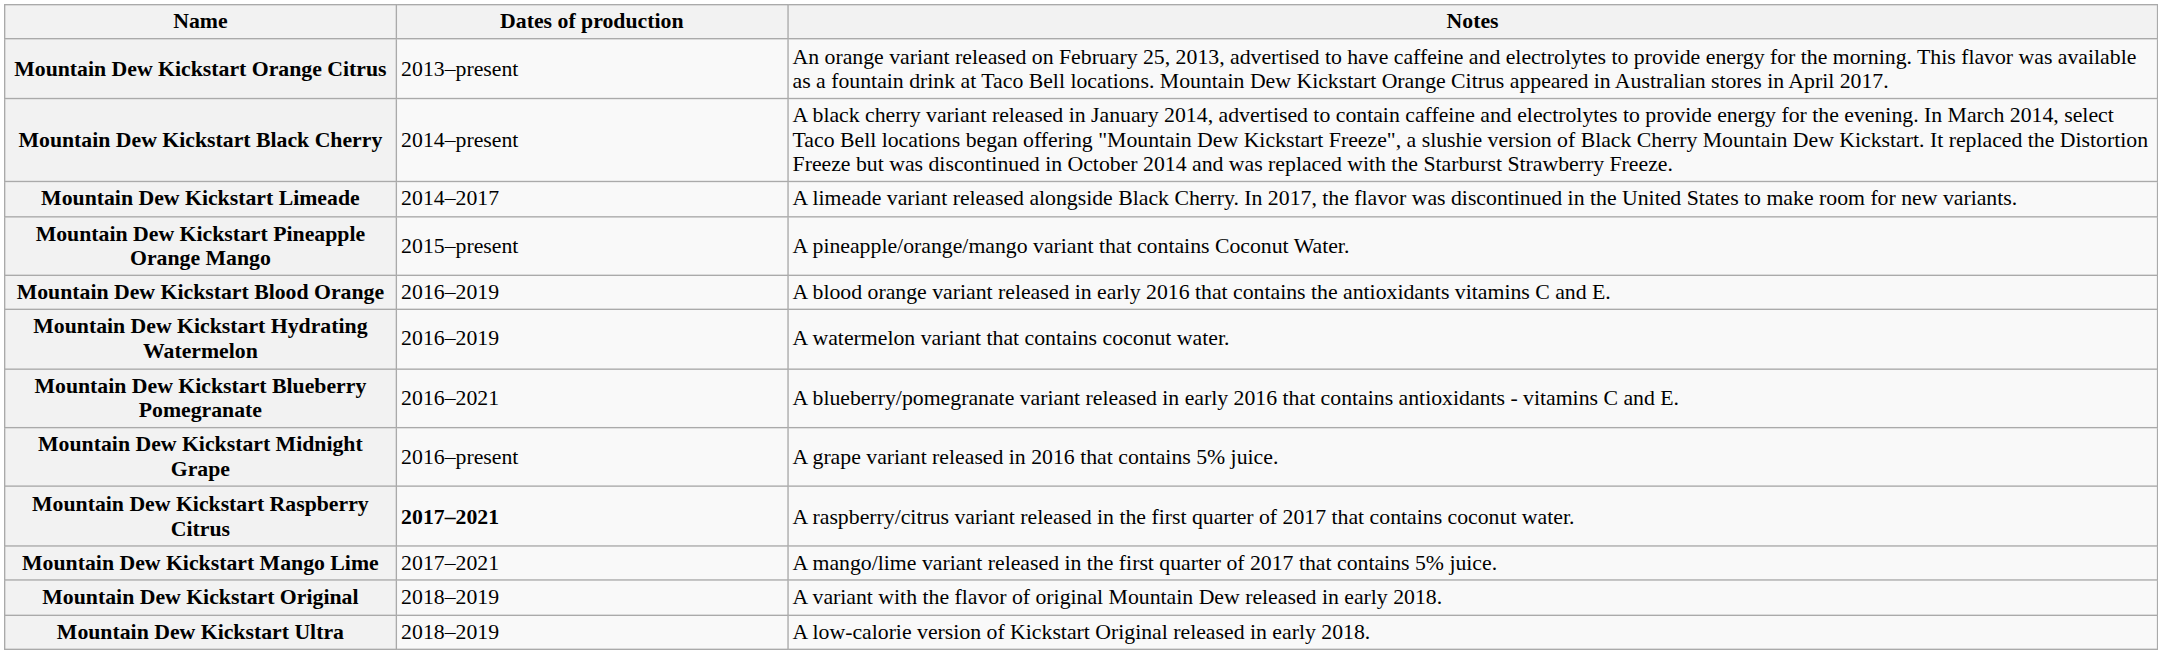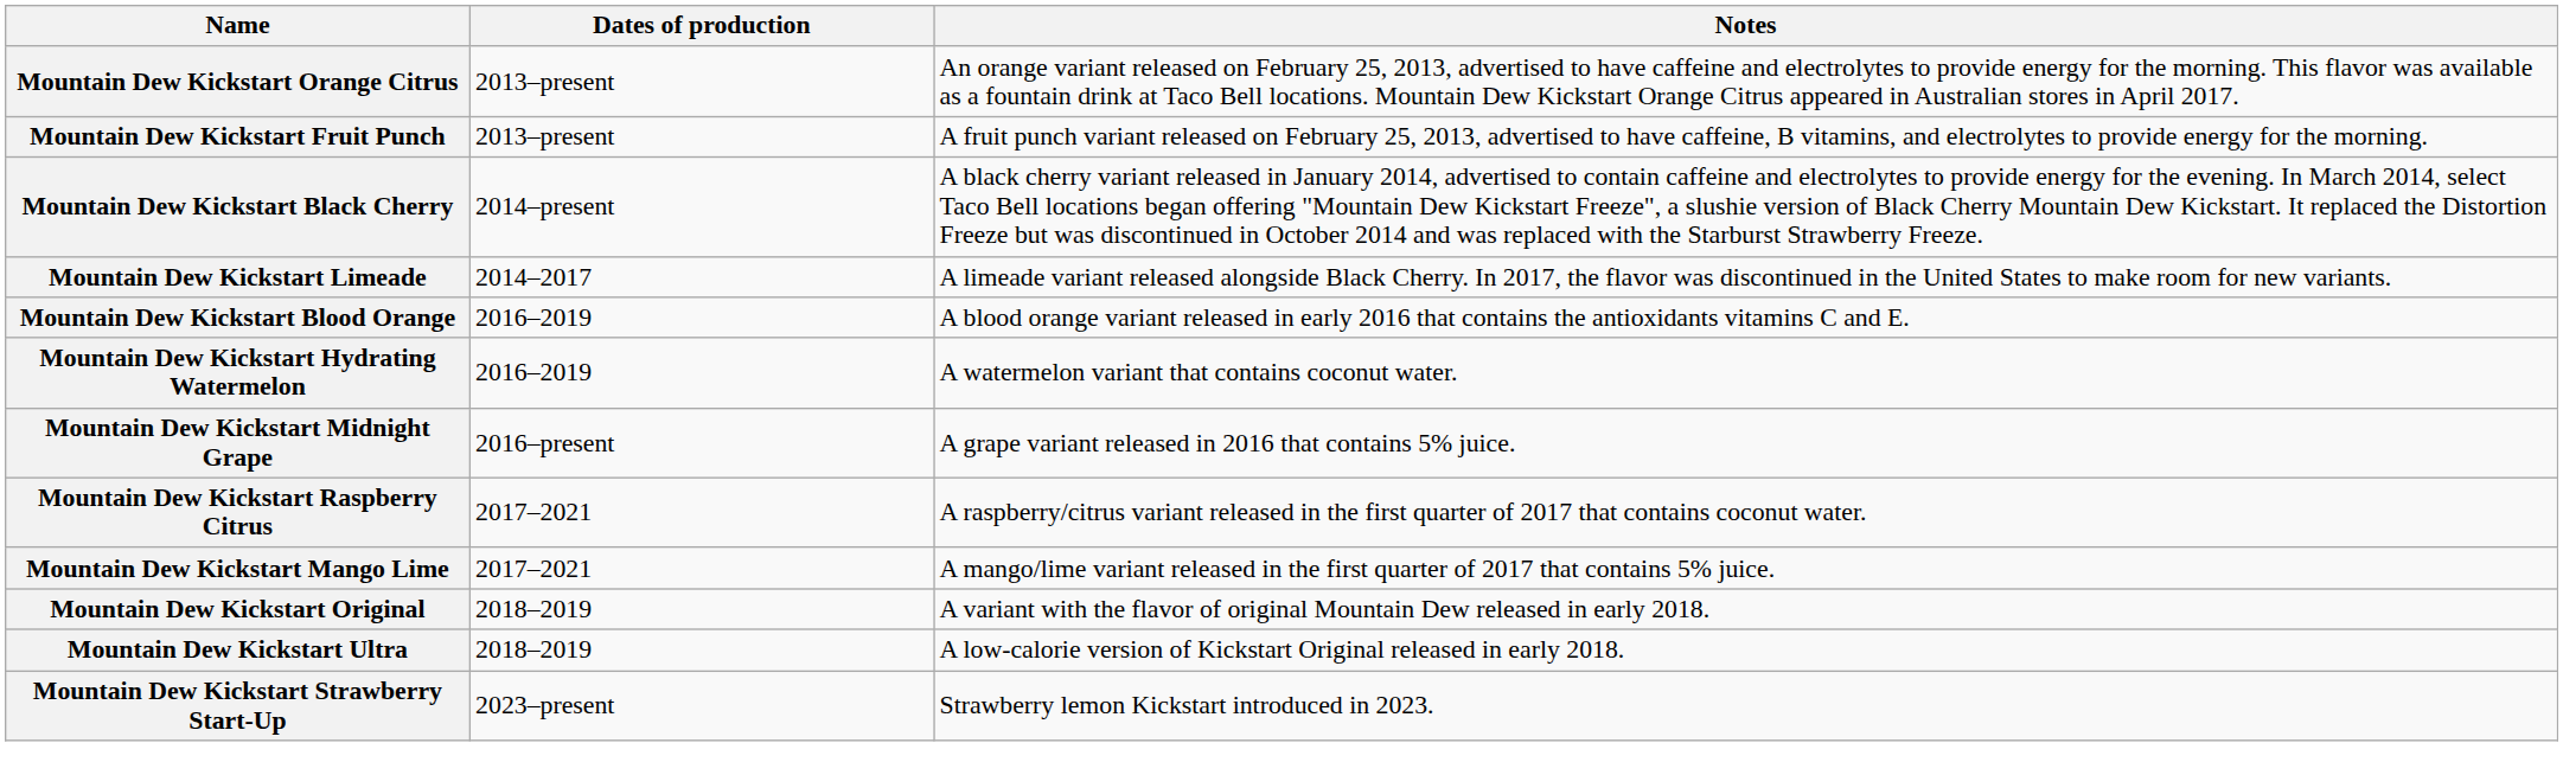+ row: Mountain Dew Kickstart Fruit Punch | 2013–present | A fruit punch variant released on February 25, 2013, advertised to have caffeine, B vitamins, and electrolytes to provide energy for the morning.
- row: Mountain Dew Kickstart Pineapple Orange Mango | 2015–present | A pineapple/orange/mango variant that contains Coconut Water.
- row: Mountain Dew Kickstart Blueberry Pomegranate | 2016–2021 | A blueberry/pomegranate variant released in early 2016 that contains antioxidants - vitamins C and E.
Mountain Dew Kickstart Raspberry Citrus | Dates of production: bold -> normal
+ row: Mountain Dew Kickstart Strawberry Start-Up | 2023–present | Strawberry lemon Kickstart introduced in 2023.
